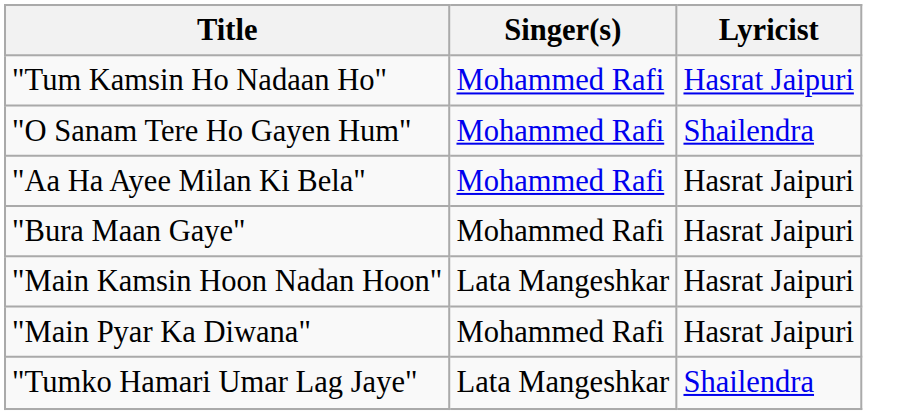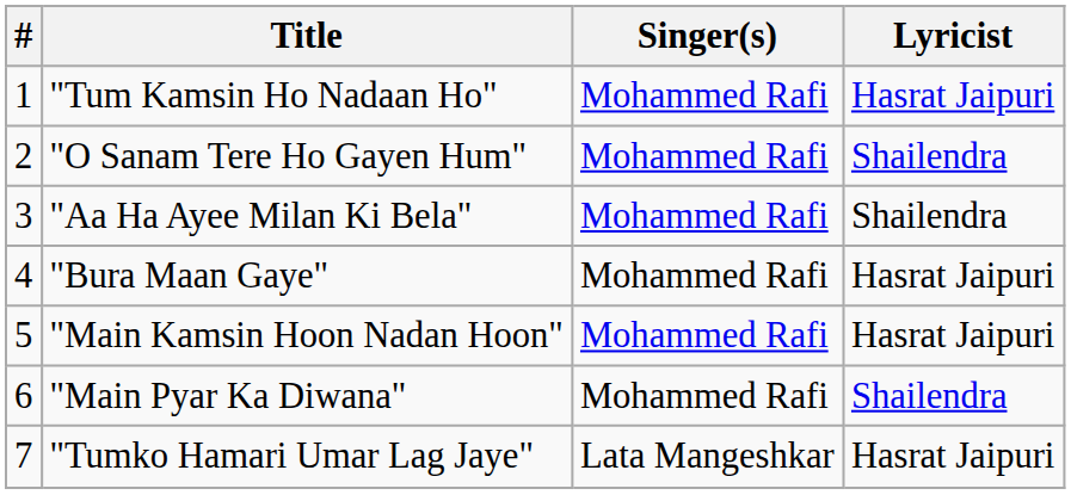+ column: # | 1 | 2 | 3 | 4 | 5 | 6 | 7
"Aa Ha Ayee Milan Ki Bela" | Lyricist: Hasrat Jaipuri -> Shailendra
"Main Kamsin Hoon Nadan Hoon" | Singer(s): Lata Mangeshkar -> Mohammed Rafi
"Main Pyar Ka Diwana" | Lyricist: Hasrat Jaipuri -> Shailendra
"Tumko Hamari Umar Lag Jaye" | Lyricist: Shailendra -> Hasrat Jaipuri
